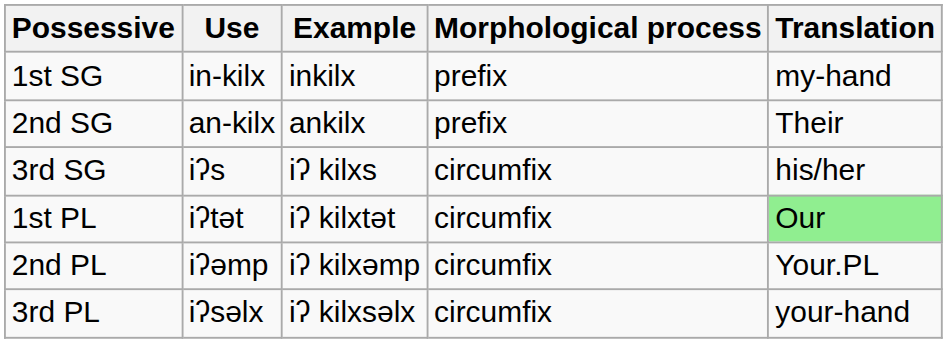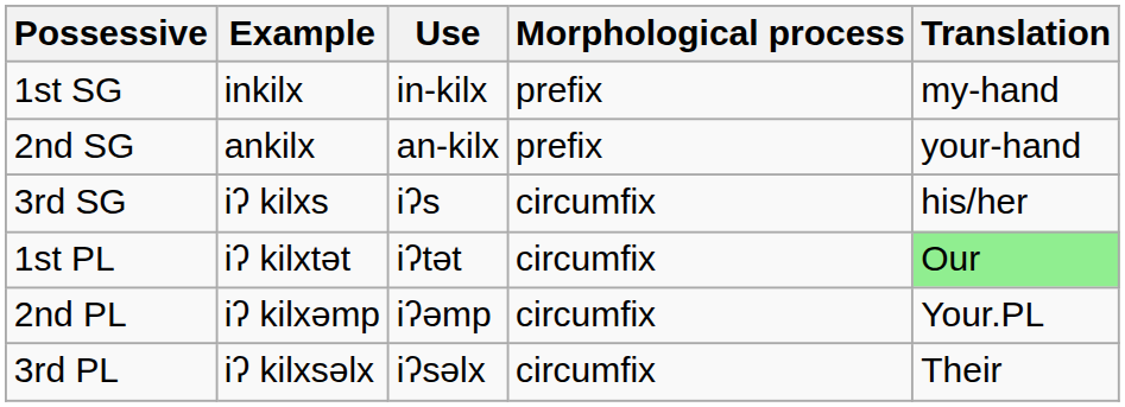columns swapped: Example <-> Use
2nd SG | Translation: Their -> your-hand
3rd PL | Translation: your-hand -> Their
